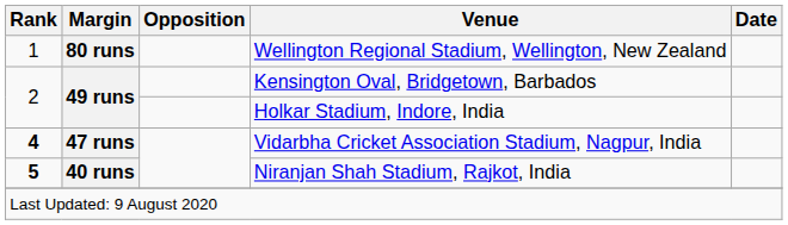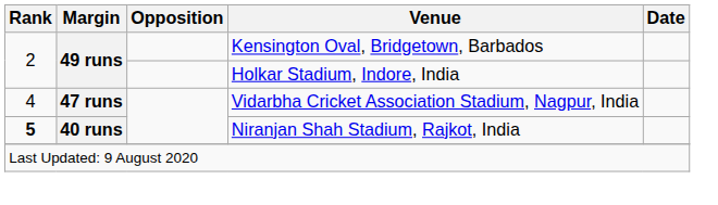- row: 1 | 80 runs | Wellington Regional Stadium, Wellington, New Zealand
Vidarbha Cricket Association Stadium, Nagpur, India | Rank: bold -> normal
